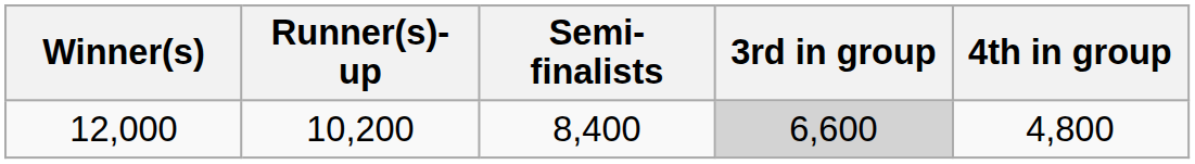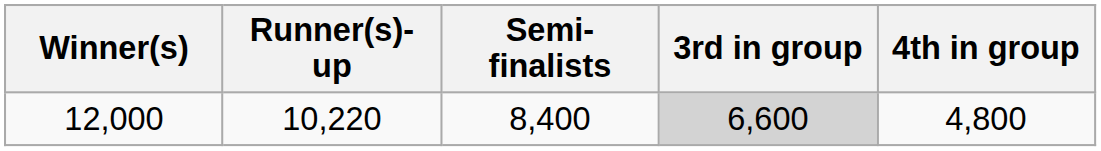12,000 | Runner(s)-up: 10,200 -> 10,220
